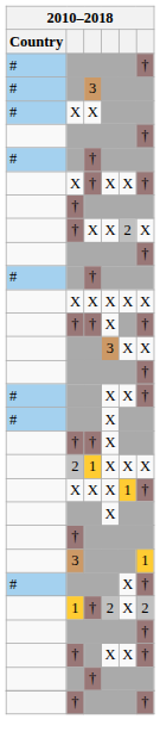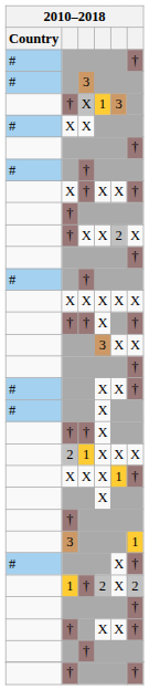+ row: † | Х | 1 | 3
